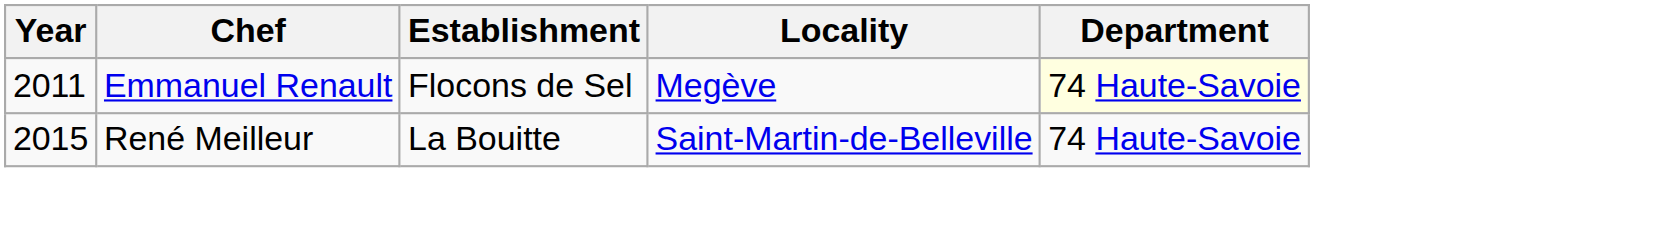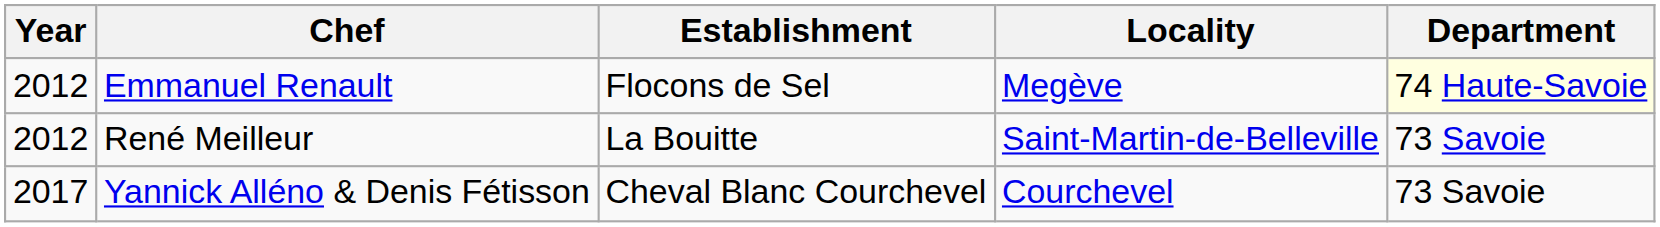Emmanuel Renault | Year: 2011 -> 2012
René Meilleur | Year: 2015 -> 2012
René Meilleur | Department: 74 Haute-Savoie -> 73 Savoie
+ row: 2017 | Yannick Alléno & Denis Fétisson | Cheval Blanc Courchevel | Courchevel | 73 Savoie
